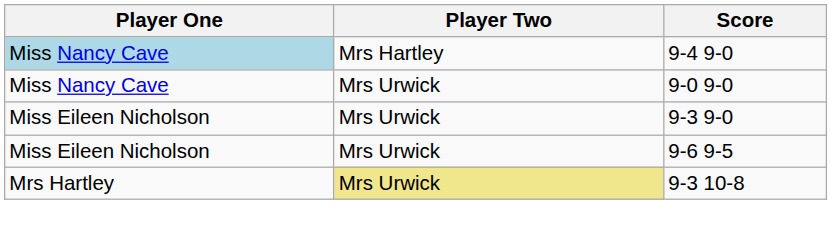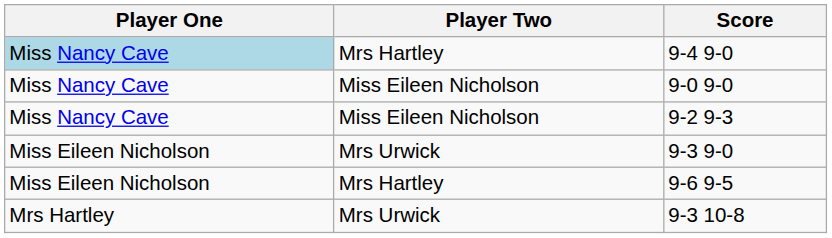9-0 9-0 | Player Two: Mrs Urwick -> Miss Eileen Nicholson
+ row: Miss Nancy Cave | Miss Eileen Nicholson | 9-2 9-3
9-6 9-5 | Player Two: Mrs Urwick -> Mrs Hartley
9-3 10-8 | Player Two: khaki background -> no background
